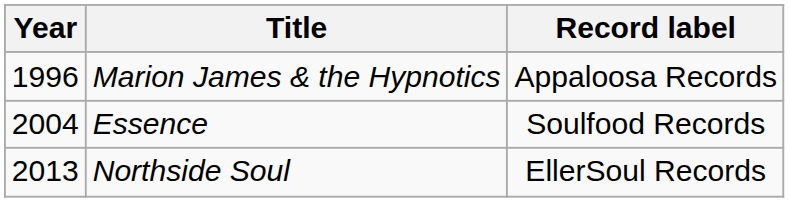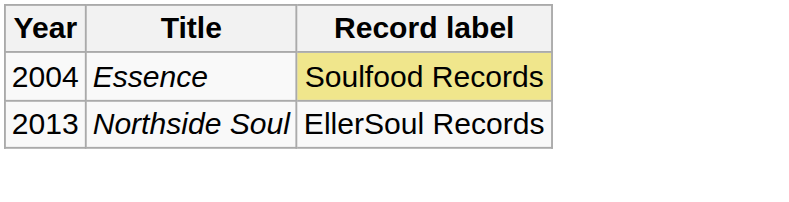- row: 1996 | Marion James & the Hypnotics | Appaloosa Records
Essence | Record label: no background -> khaki background
